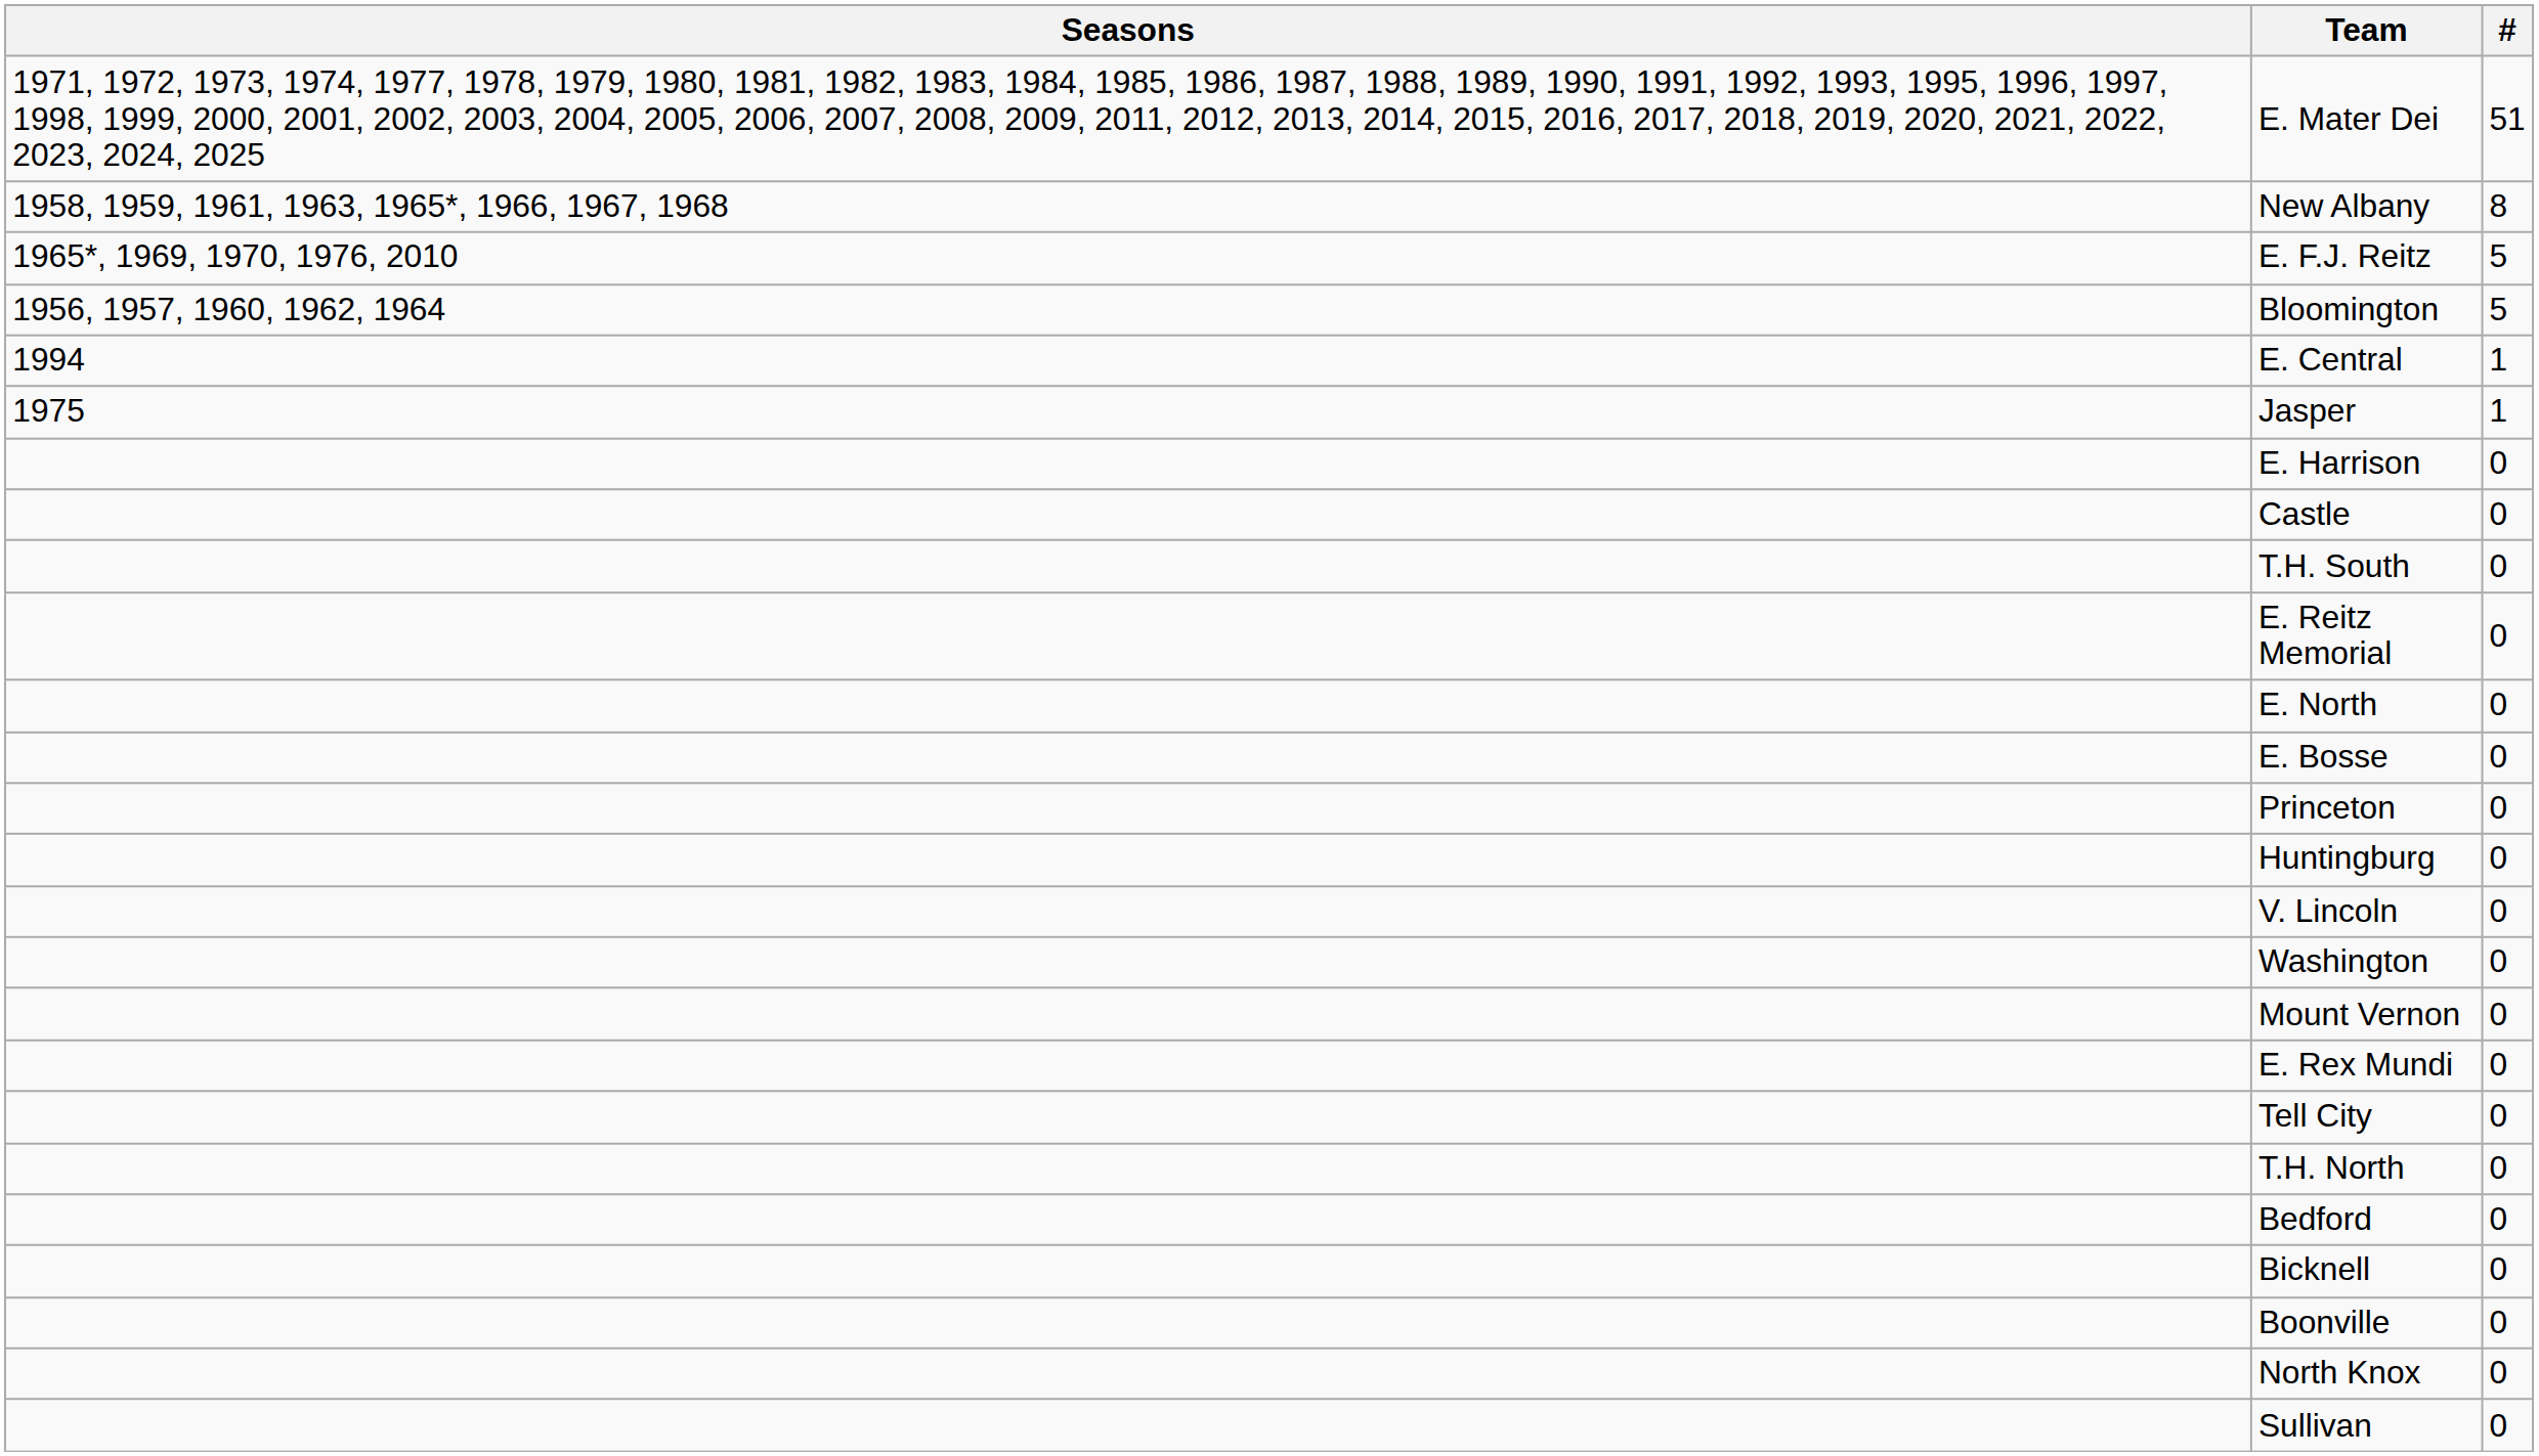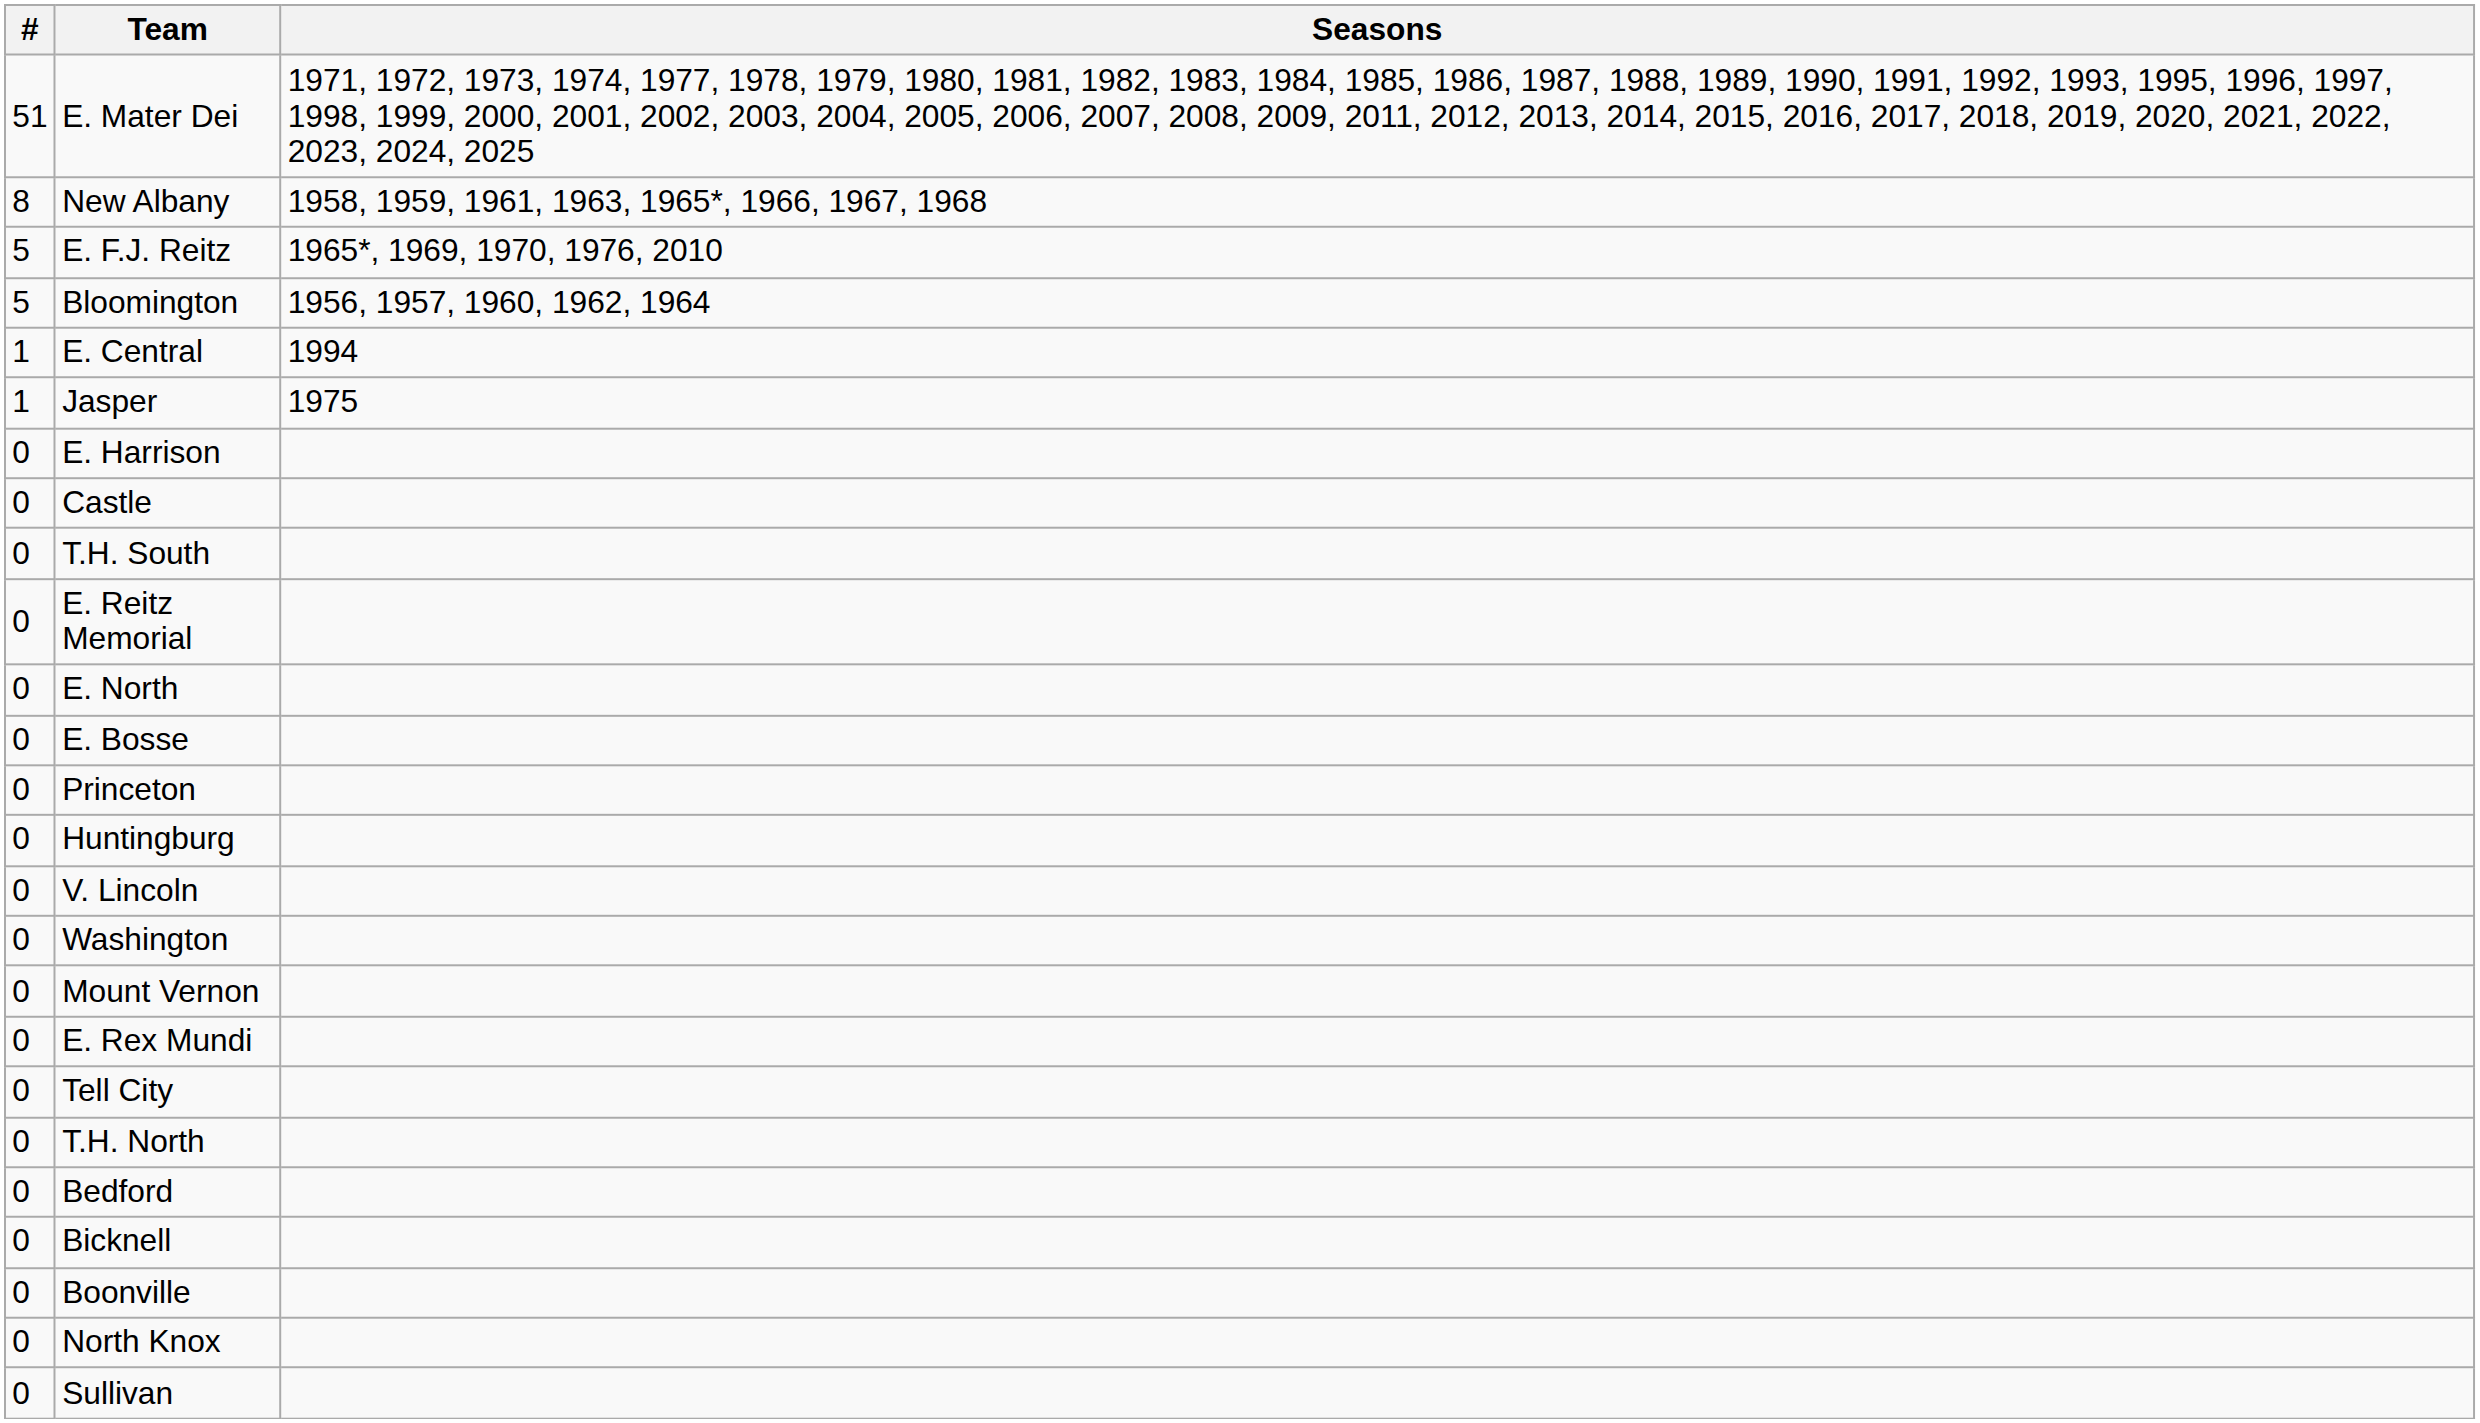columns swapped: # <-> Seasons
